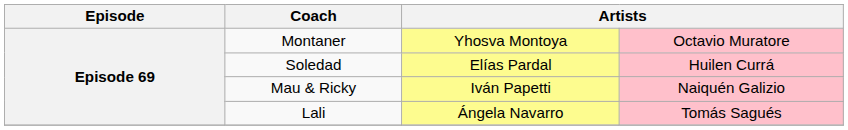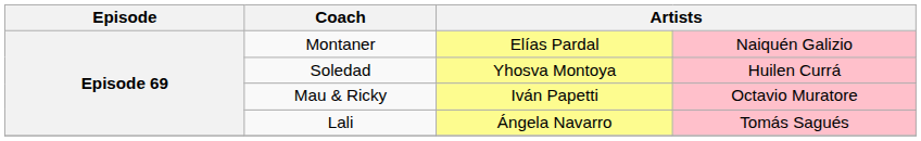Montaner | column 3: Yhosva Montoya -> Elías Pardal
Montaner | column 4: Octavio Muratore -> Naiquén Galizio
Soledad | column 3: Elías Pardal -> Yhosva Montoya
Mau & Ricky | column 4: Naiquén Galizio -> Octavio Muratore
